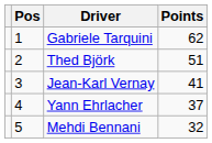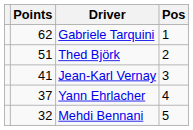columns swapped: Pos <-> Points
